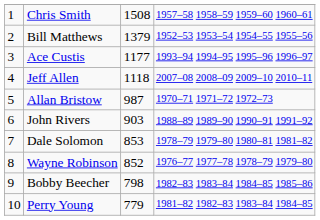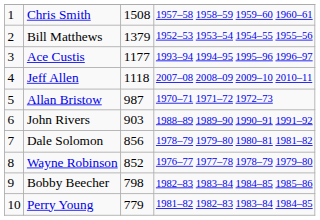Dale Solomon | column 3: 853 -> 856
